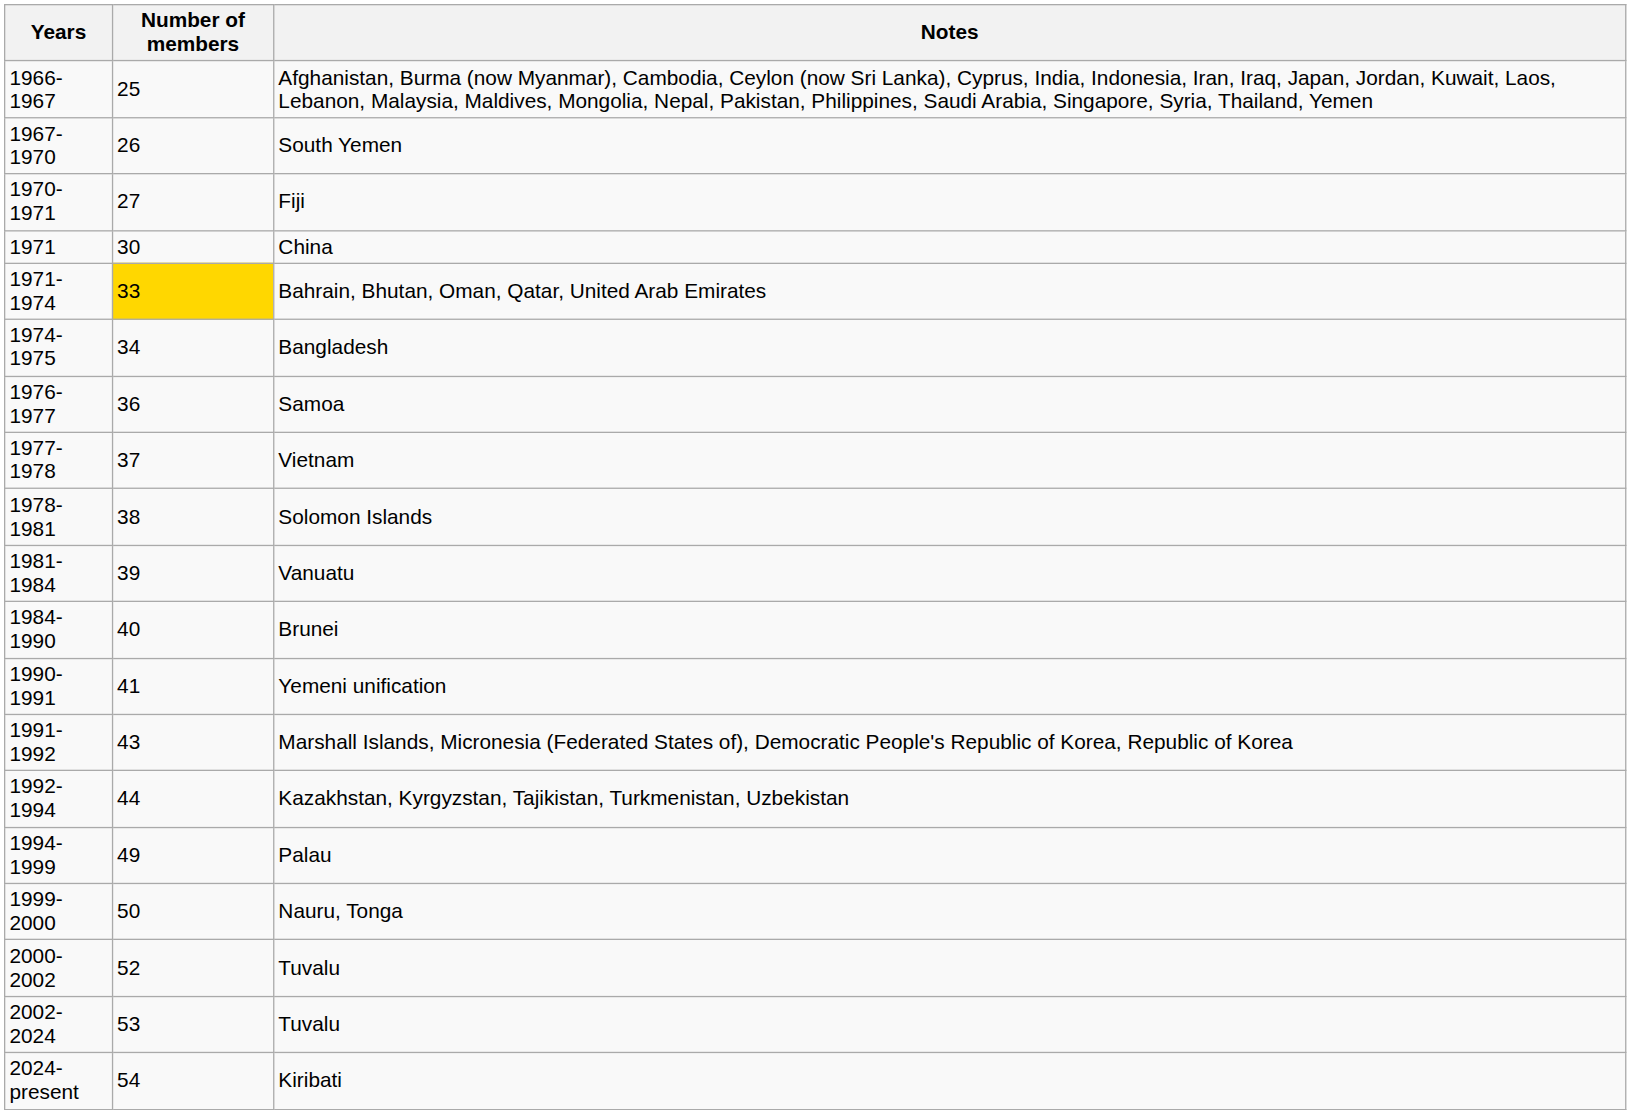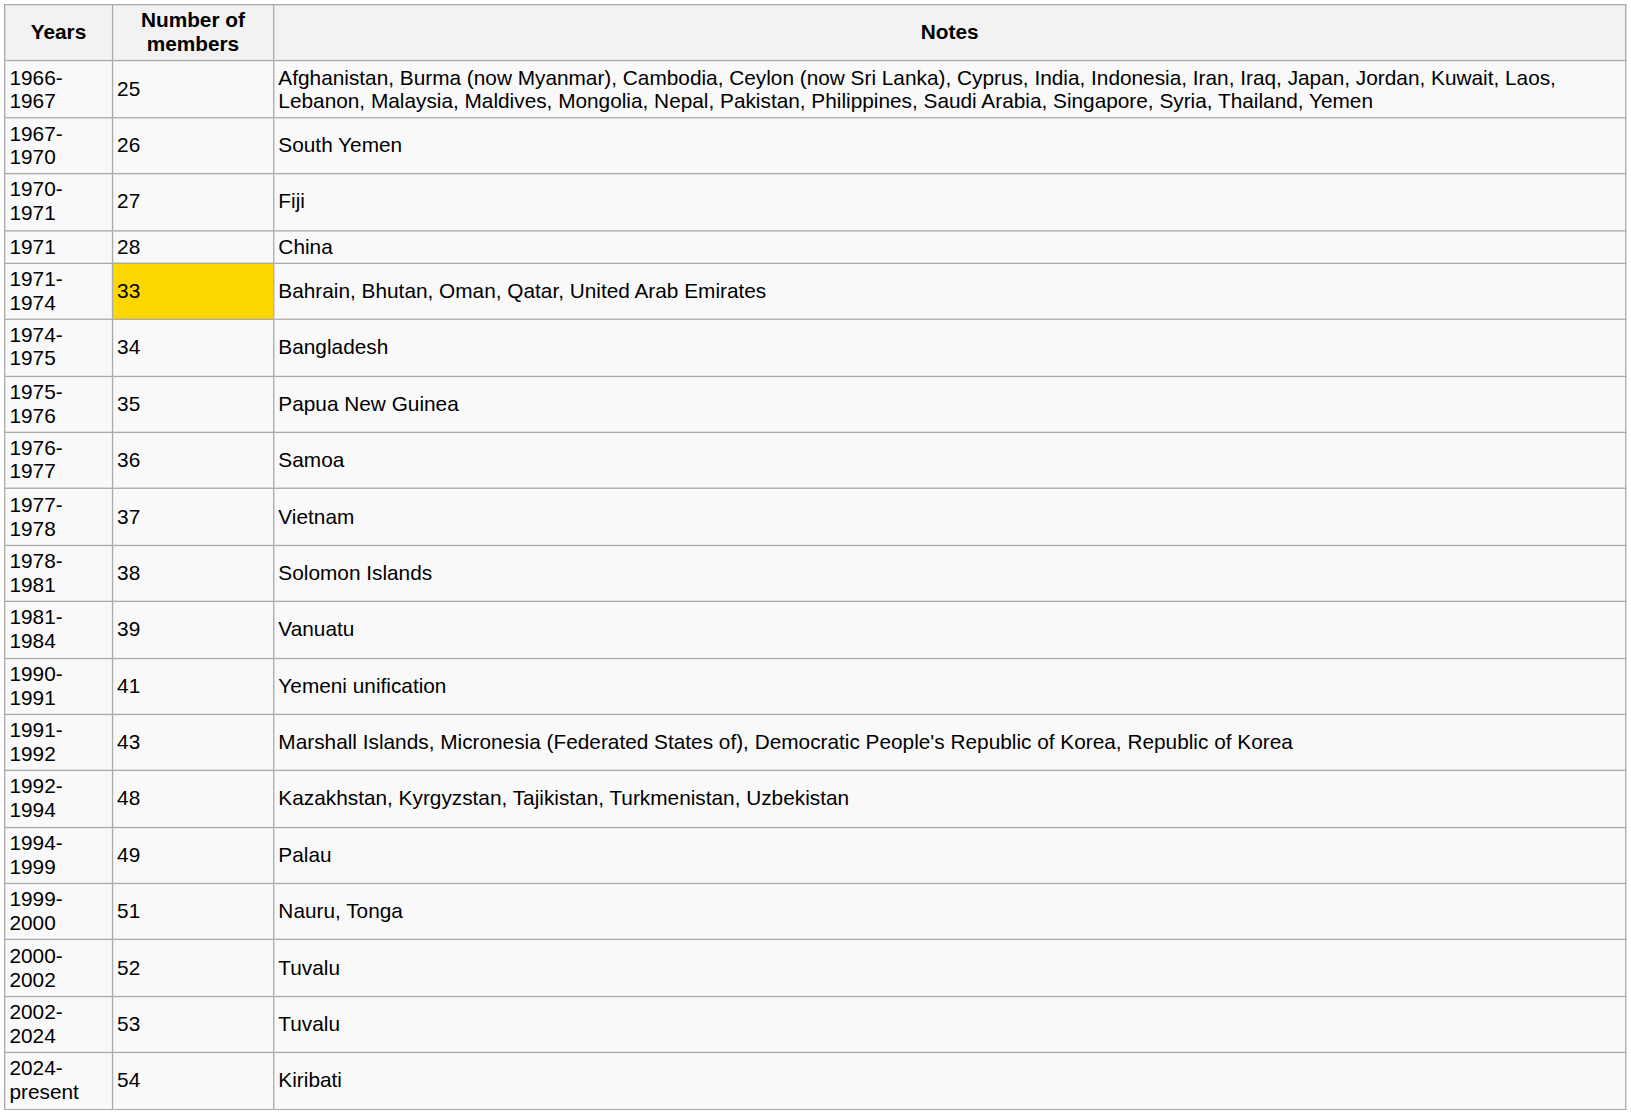China | Number of members: 30 -> 28
+ row: 1975-1976 | 35 | Papua New Guinea
- row: 1984-1990 | 40 | Brunei
Kazakhstan, Kyrgyzstan, Tajikistan, Turkmenistan, Uzbekistan | Number of members: 44 -> 48
Nauru, Tonga | Number of members: 50 -> 51
